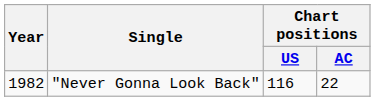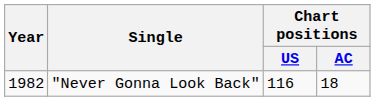"Never Gonna Look Back" | Chart positions / AC: 22 -> 18
